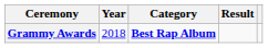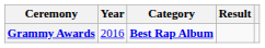Grammy Awards | Year: 2018 -> 2016
